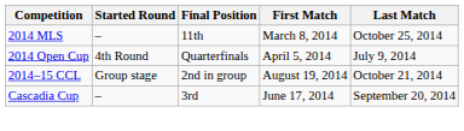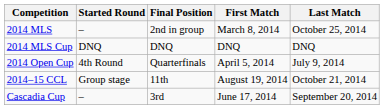2014 MLS | Final Position: 11th -> 2nd in group
+ row: 2014 MLS Cup | DNQ | DNQ | DNQ | DNQ
2014–15 CCL | Final Position: 2nd in group -> 11th
